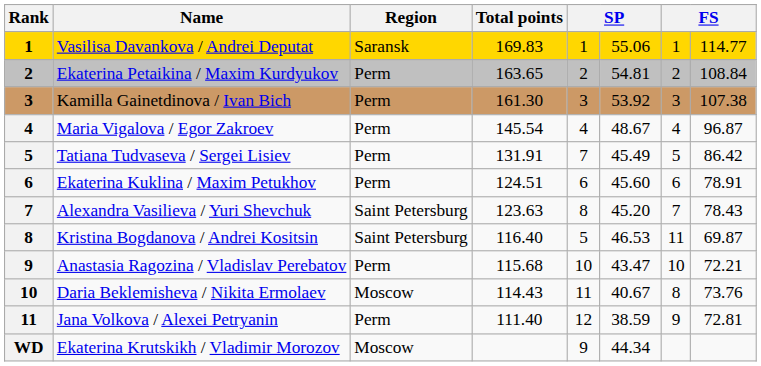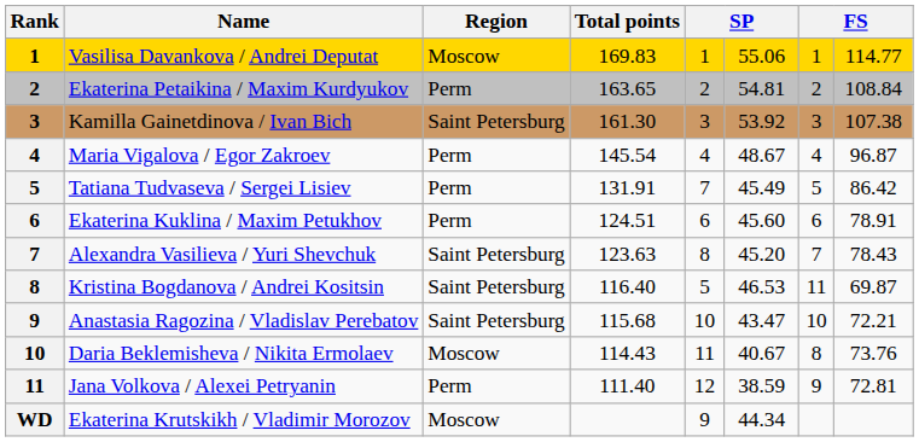Vasilisa Davankova / Andrei Deputat | Region: Saransk -> Moscow
Kamilla Gainetdinova / Ivan Bich | Region: Perm -> Saint Petersburg
Anastasia Ragozina / Vladislav Perebatov | Region: Perm -> Saint Petersburg
